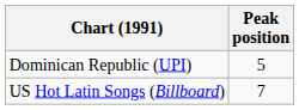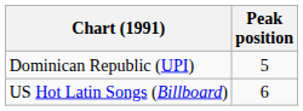US Hot Latin Songs (Billboard) | Peak position: 7 -> 6
